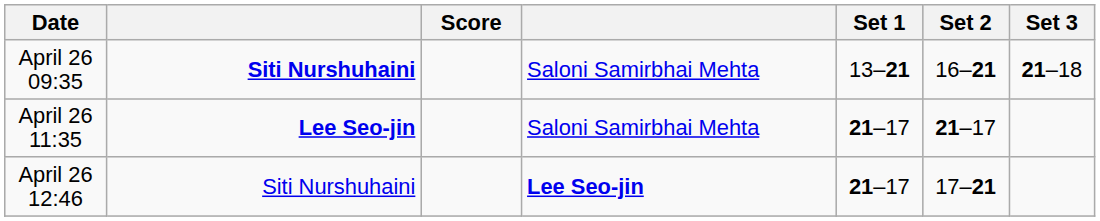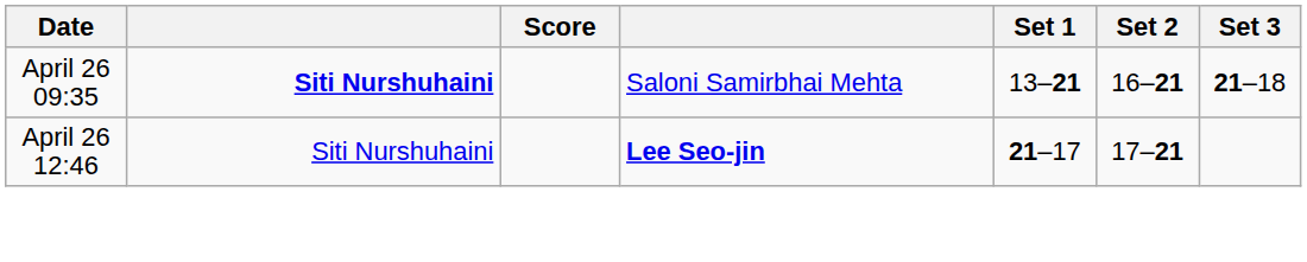- row: April 26 11:35 | Lee Seo-jin | Saloni Samirbhai Mehta | 21–17 | 21–17
